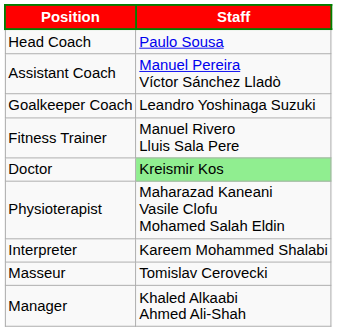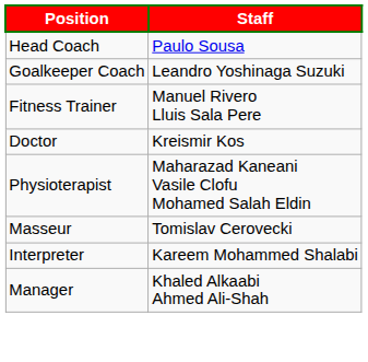- row: Assistant Coach | Manuel Pereira Víctor Sánchez Lladò
Doctor | Staff: lightgreen background -> no background
rows swapped: Masseur <-> Interpreter
